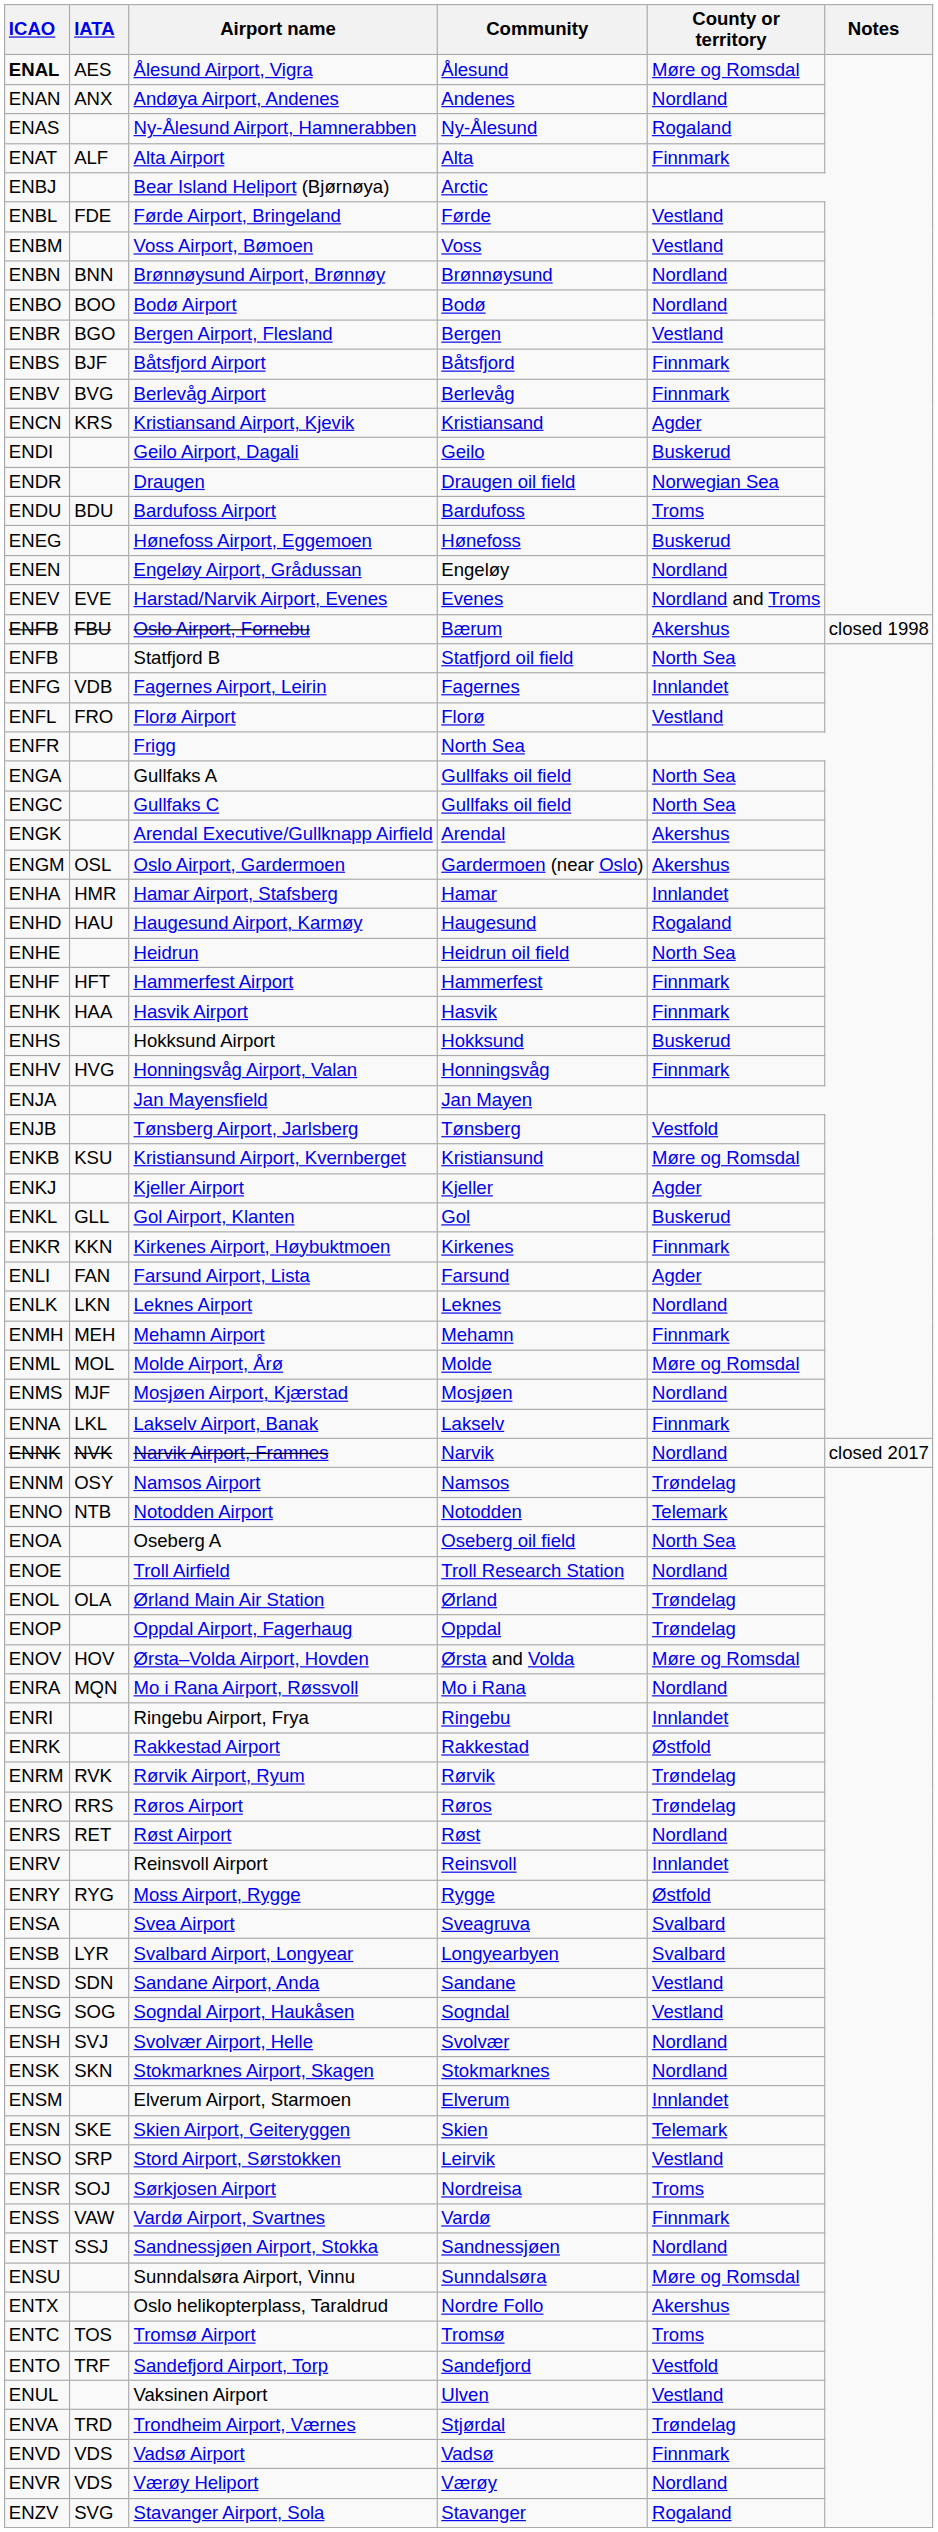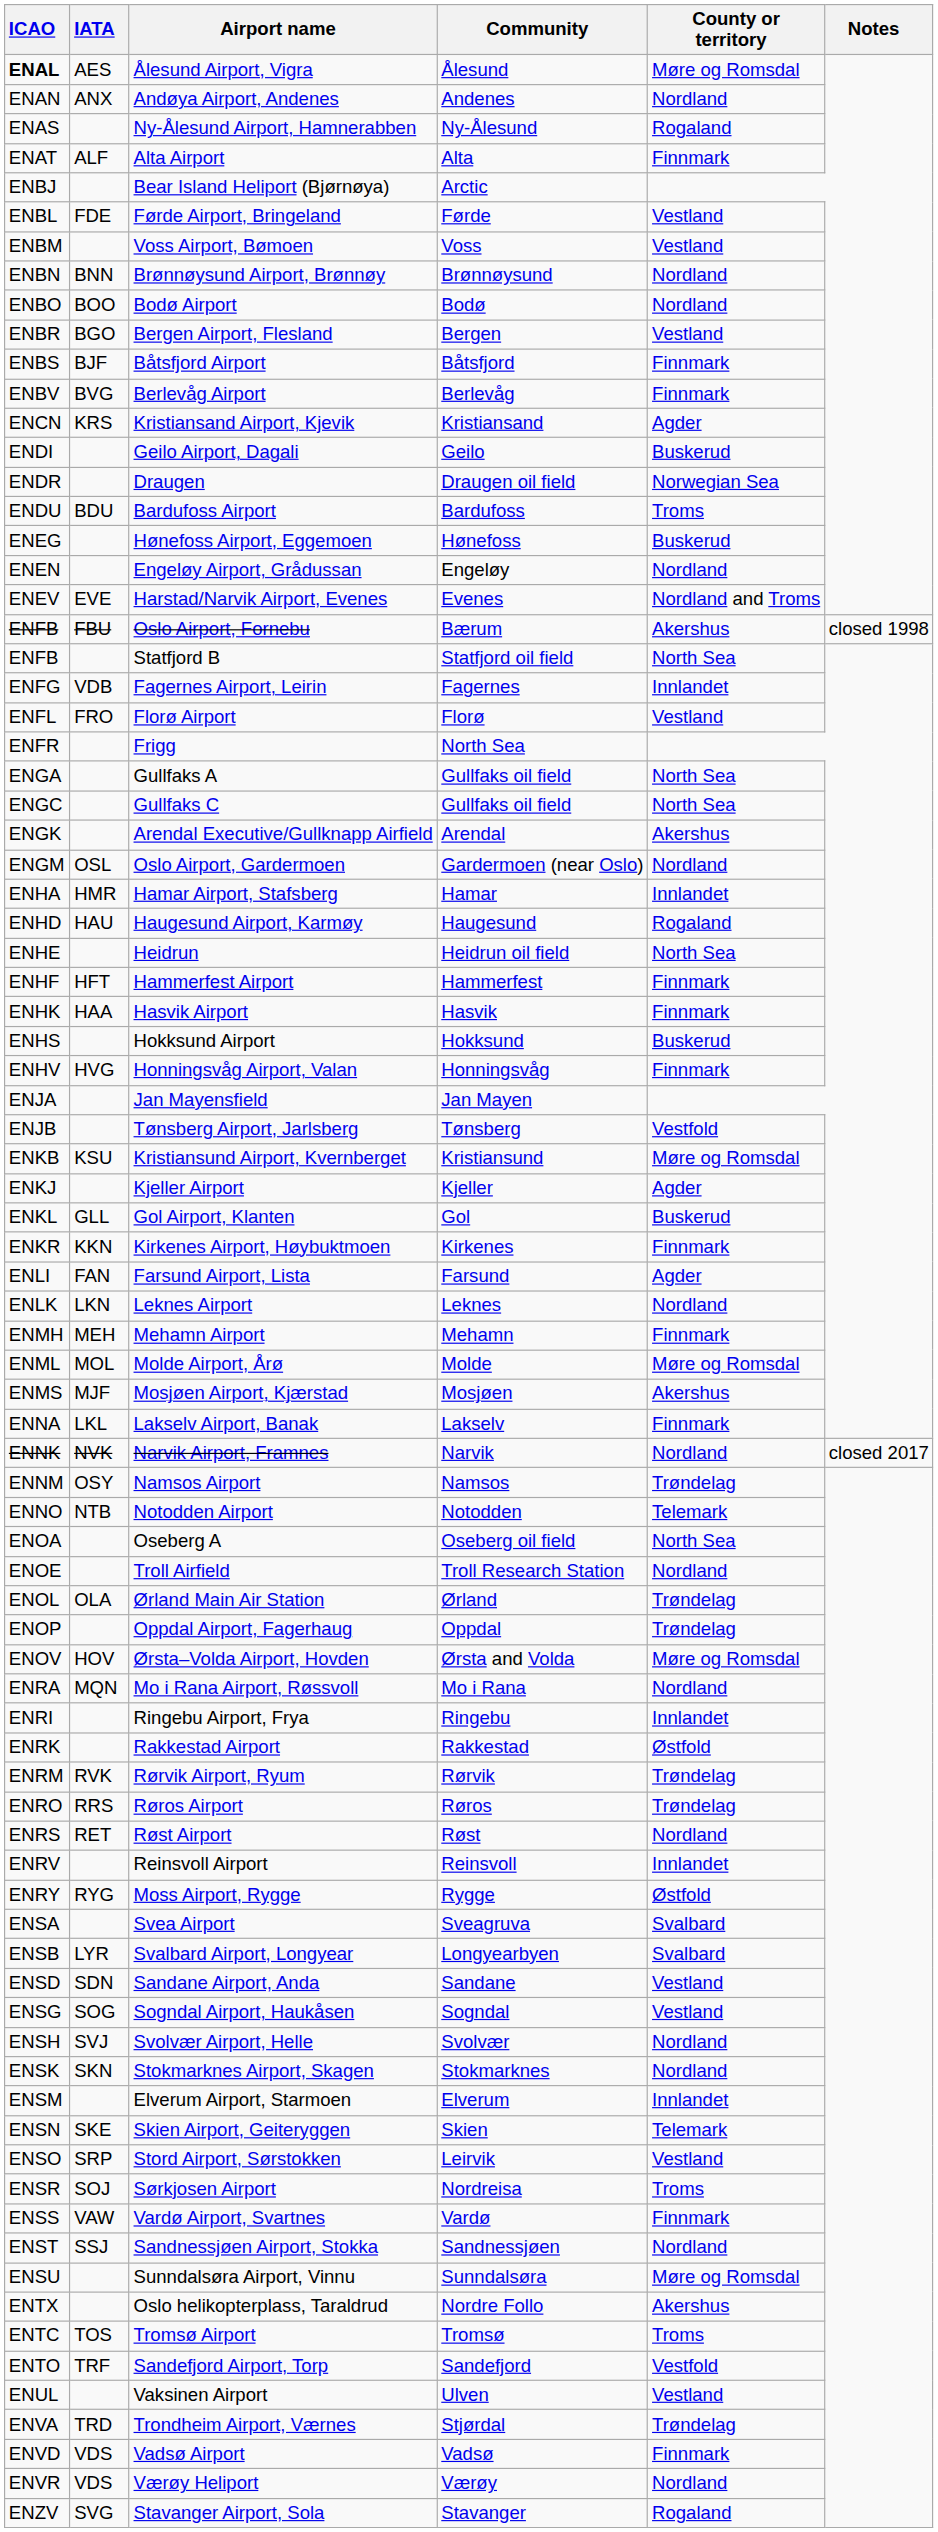Oslo Airport, Gardermoen | County or territory: Akershus -> Nordland
Mosjøen Airport, Kjærstad | County or territory: Nordland -> Akershus
